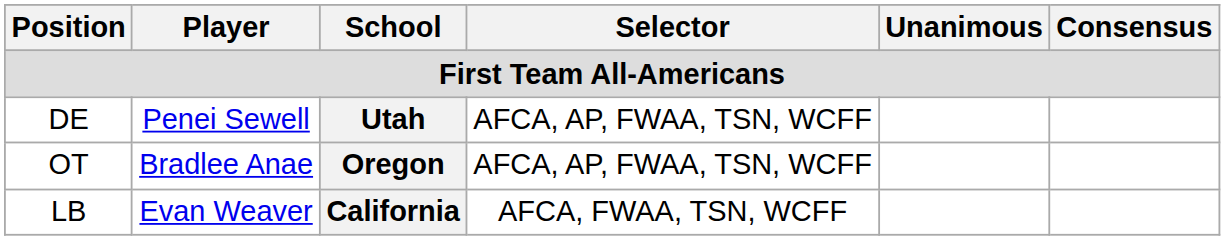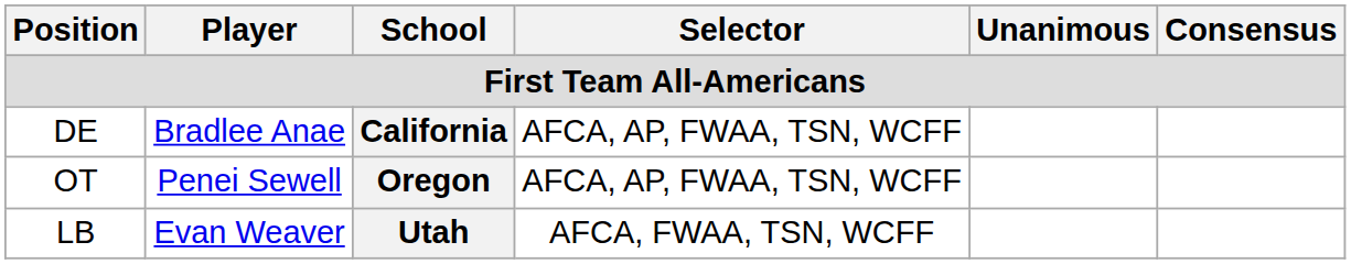DE | Player: Penei Sewell -> Bradlee Anae
DE | School: Utah -> California
OT | Player: Bradlee Anae -> Penei Sewell
LB | School: California -> Utah
